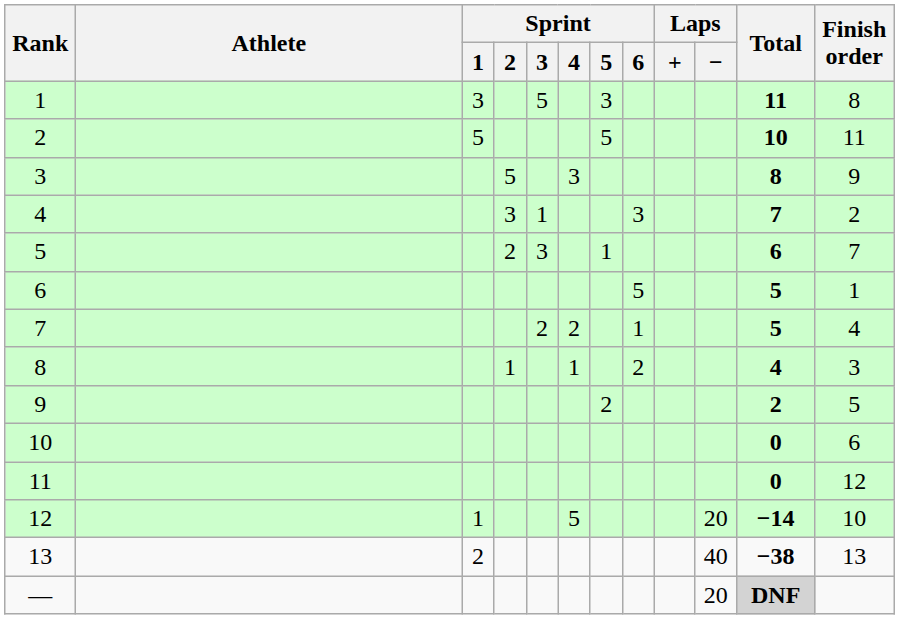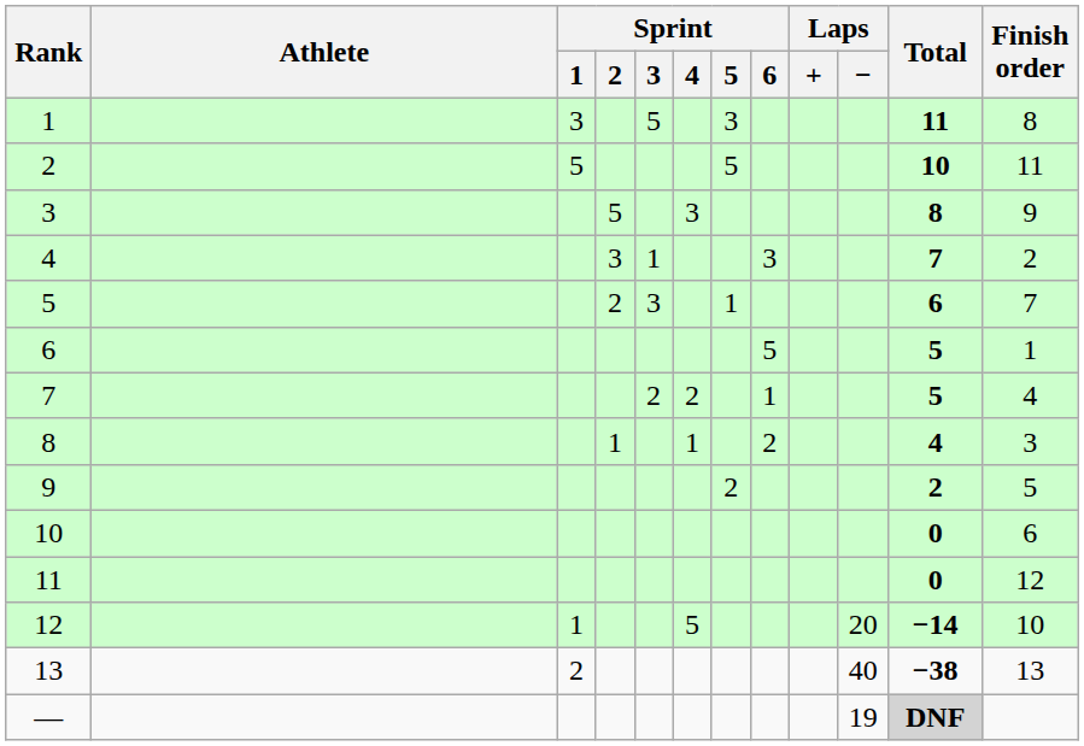— | Laps / −: 20 -> 19
